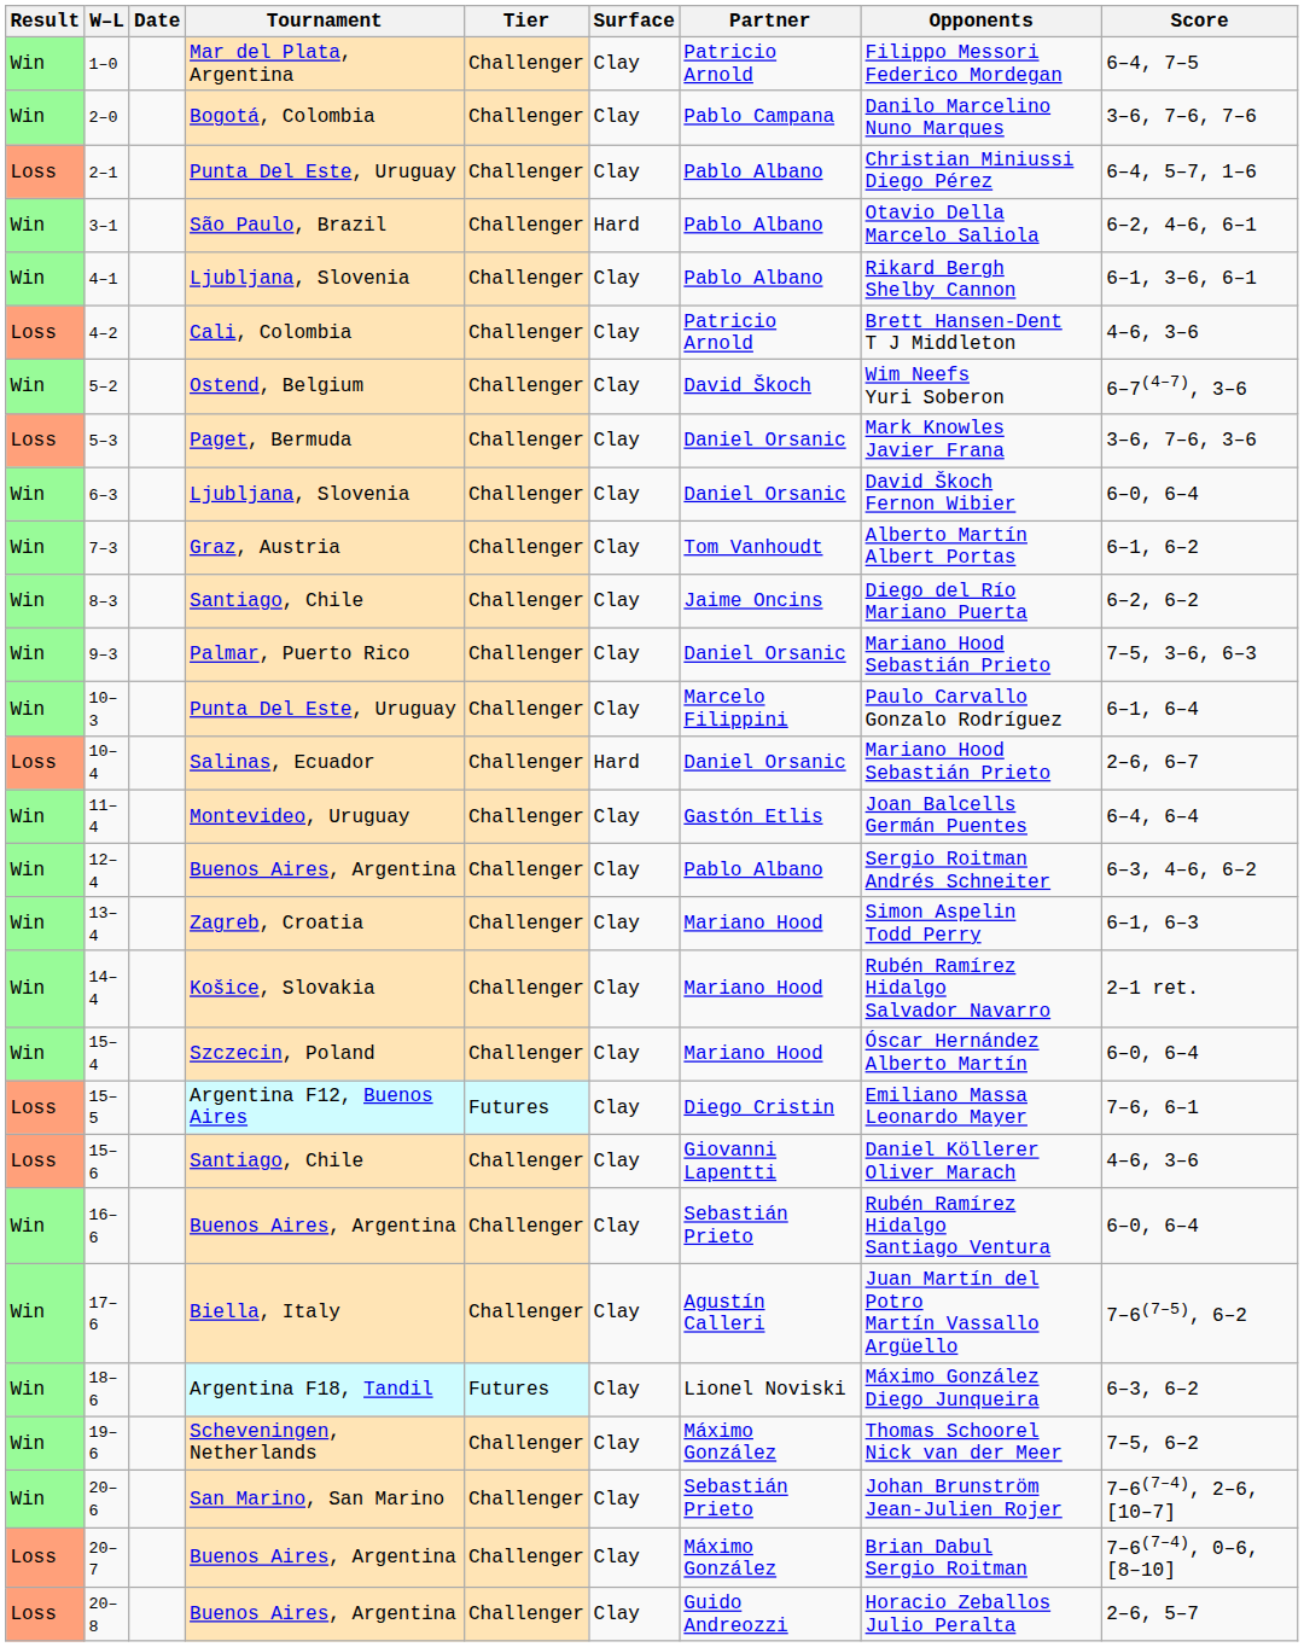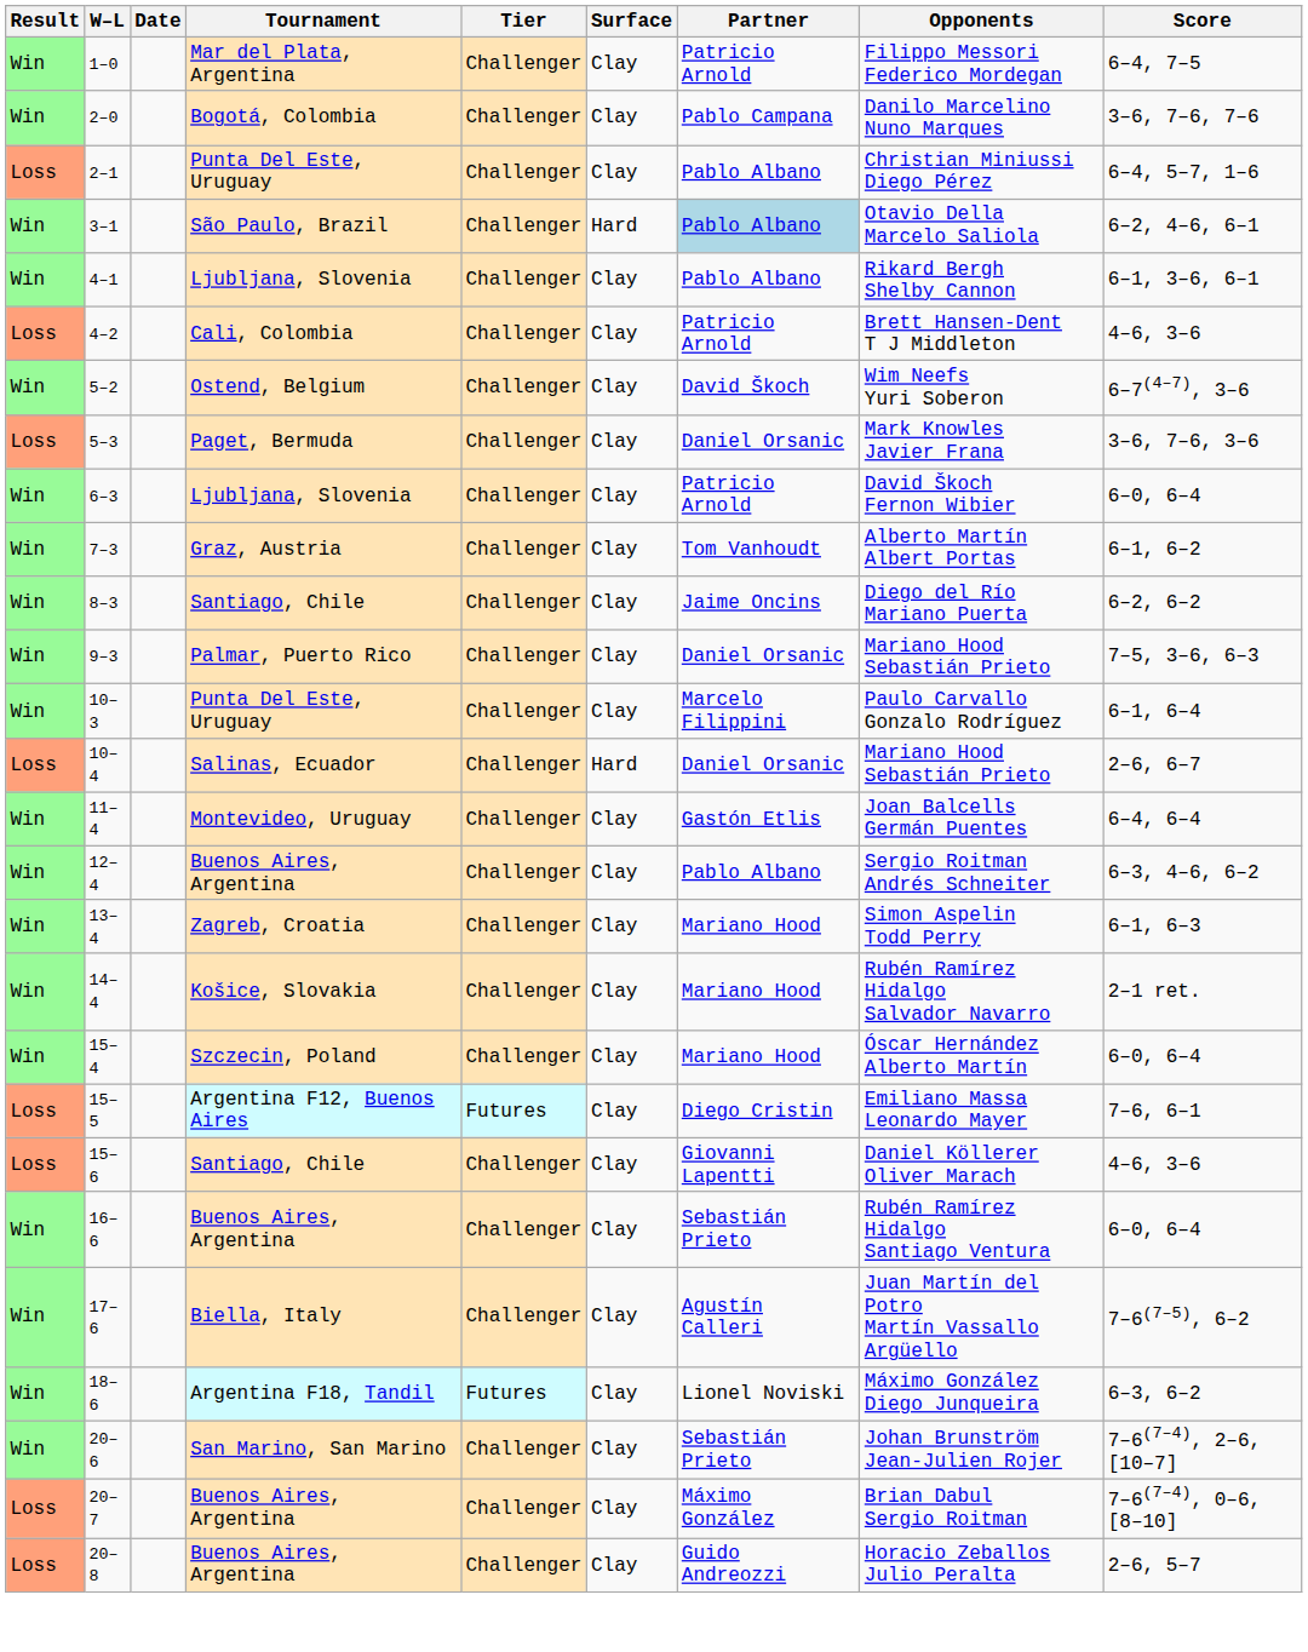3–1 | Partner: no background -> lightblue background
6–3 | Partner: Daniel Orsanic -> Patricio Arnold
- row: Win | 19–6 | Scheveningen, Netherlands | Challenger | Clay | Máximo González | Thomas Schoorel Nick van der Meer | 7–5, 6–2
